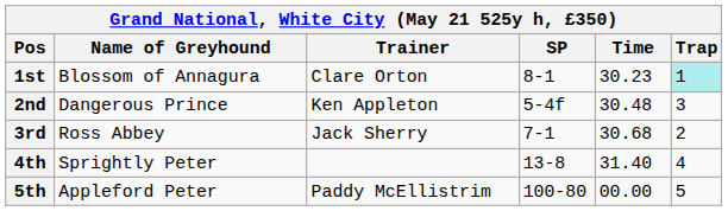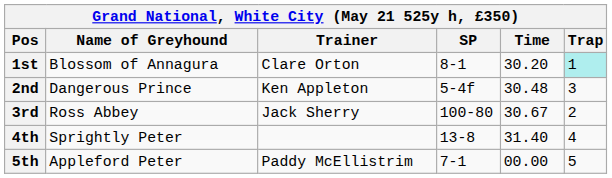1st | Time: 30.23 -> 30.20
3rd | SP: 7-1 -> 100-80
3rd | Time: 30.68 -> 30.67
5th | SP: 100-80 -> 7-1
